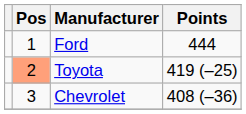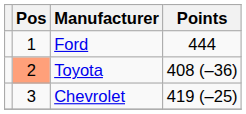Toyota | Points: 419 (–25) -> 408 (–36)
Chevrolet | Points: 408 (–36) -> 419 (–25)
